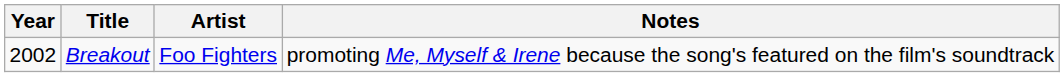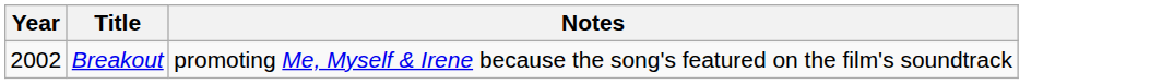- column: Artist | Foo Fighters
